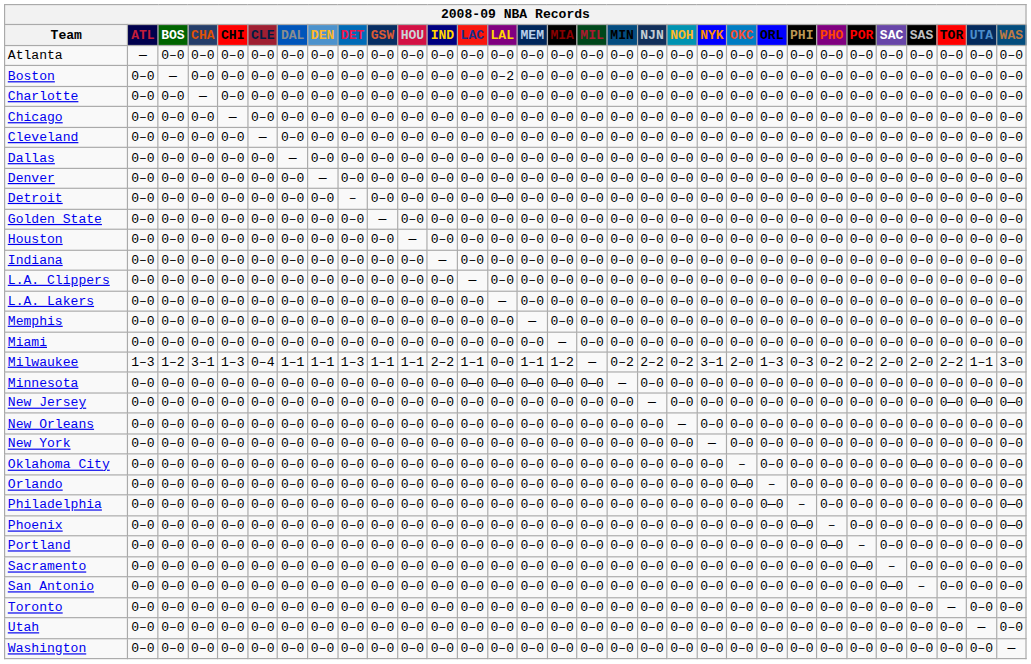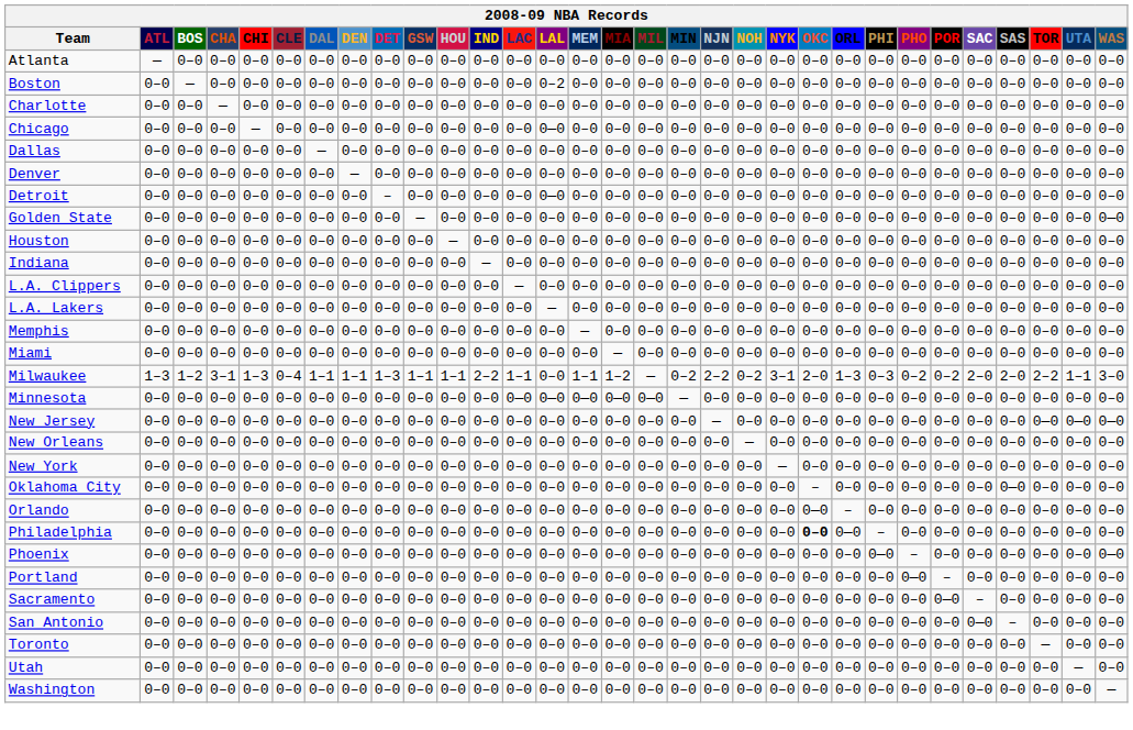Chicago | LAL: 0–0 -> 0—0
- row: Cleveland | 0–0 | 0–0 | 0–0 | 0–0 | — | 0–0 | 0–0 | 0–0 | 0–0 | 0–0 | 0–0 | 0–0 | 0–0 | 0–0 | 0–0 | 0–0 | 0–0 | 0–0 | 0–0 | 0–0 | 0–0 | 0–0 | 0–0 | 0–0 | 0–0 | 0–0 | 0–0 | 0–0 | 0–0 | 0–0
Golden State | WAS: 0–0 -> 0—0
Philadelphia | OKC: normal -> bold
Philadelphia | WAS: 0—0 -> 0–0
